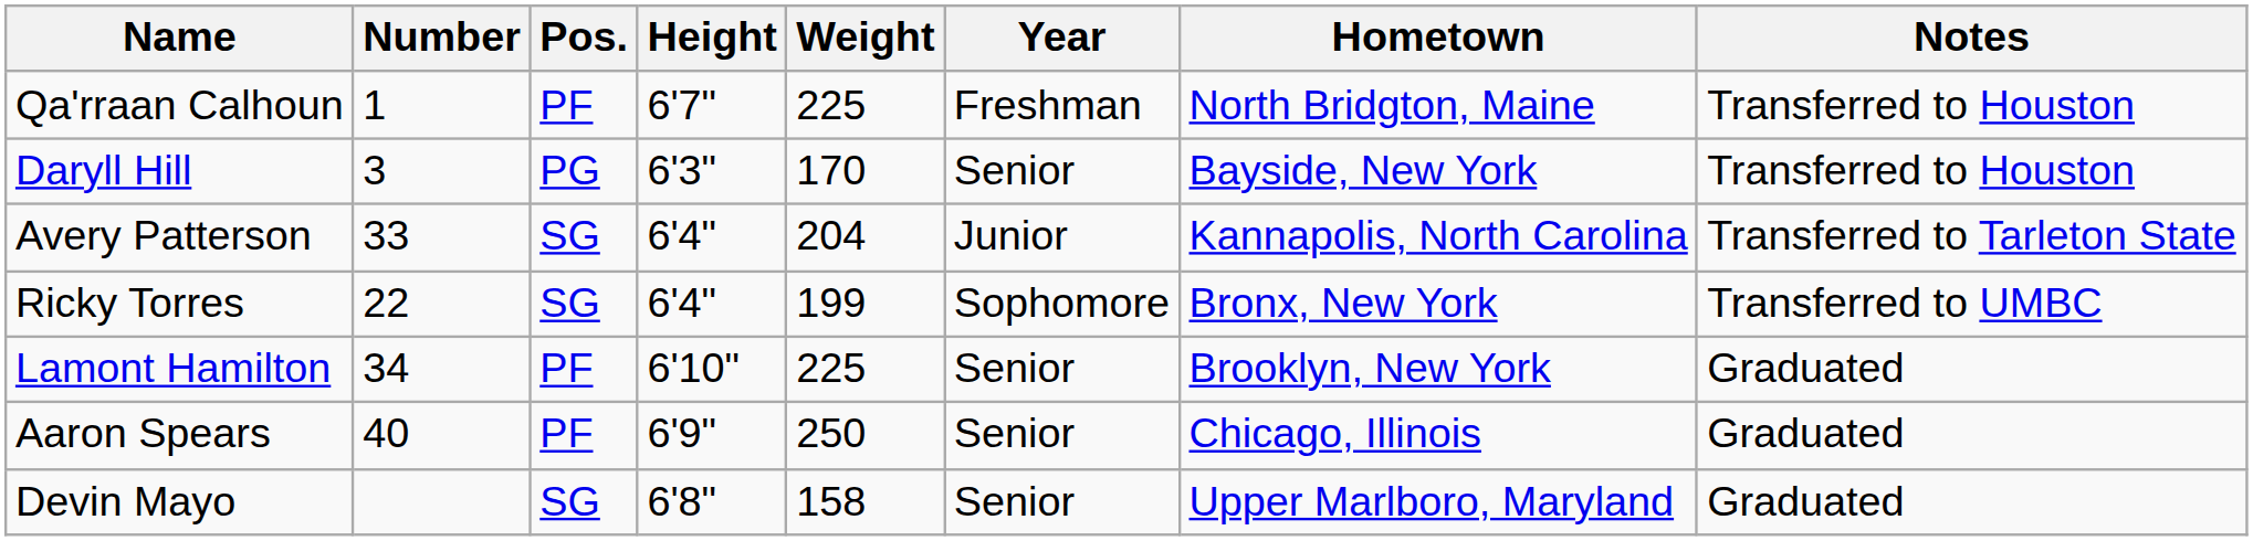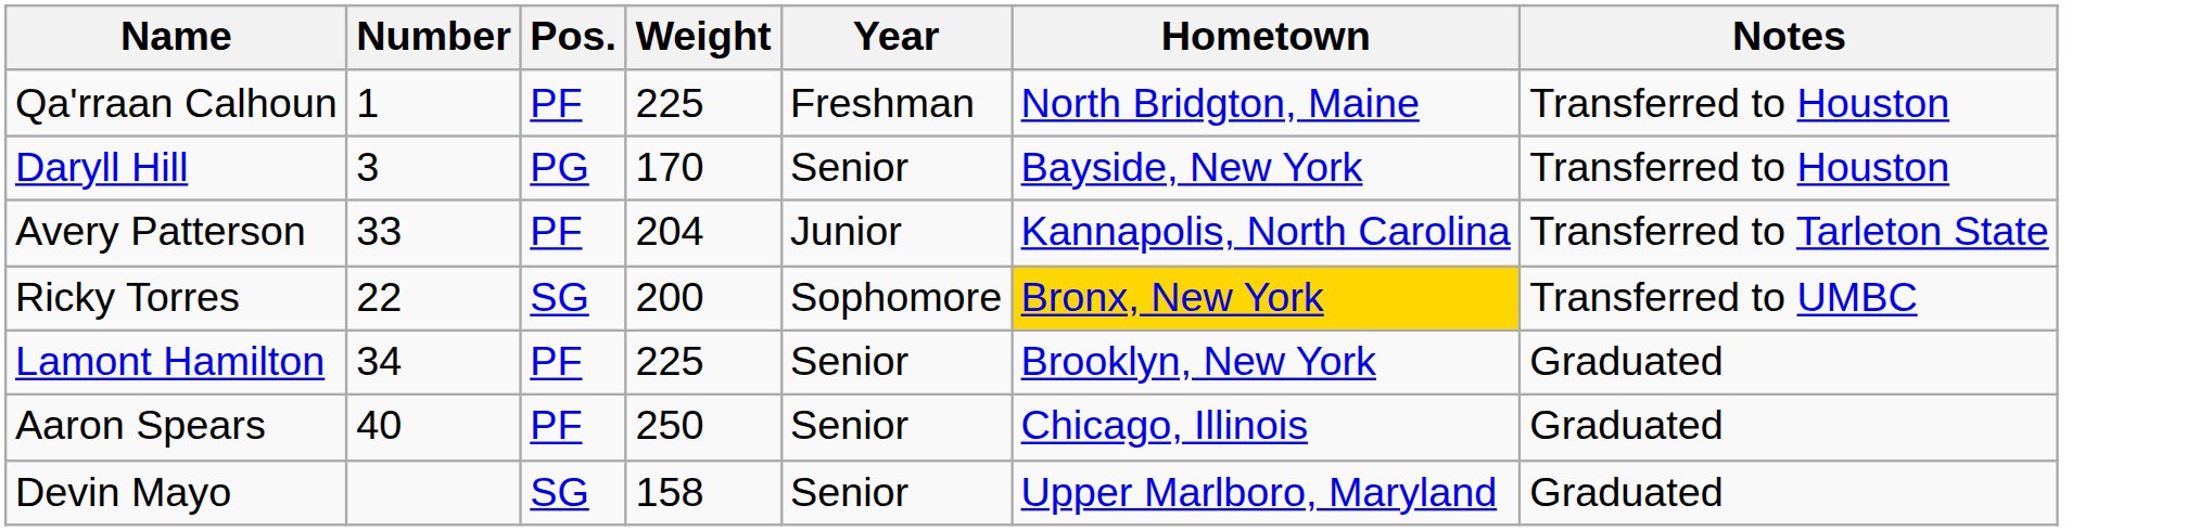- column: Height | 6'7" | 6'3" | 6'4" | 6'4" | 6'10" | 6'9" | 6'8"
Avery Patterson | Pos.: SG -> PF
Ricky Torres | Weight: 199 -> 200
Ricky Torres | Hometown: no background -> gold background
